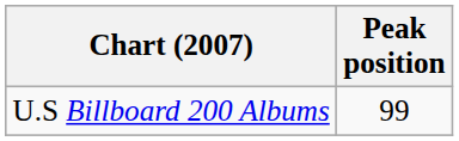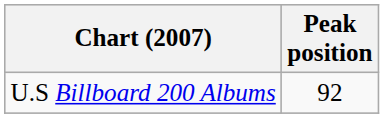U.S Billboard 200 Albums | Peak position: 99 -> 92
